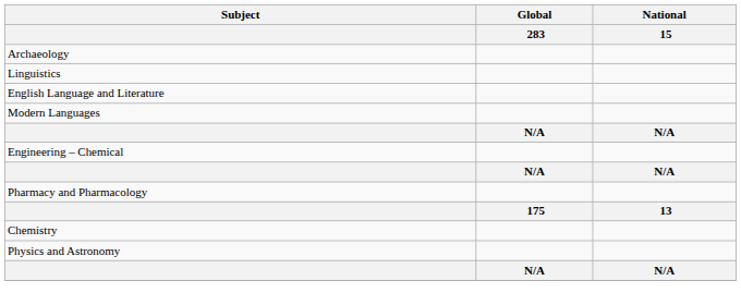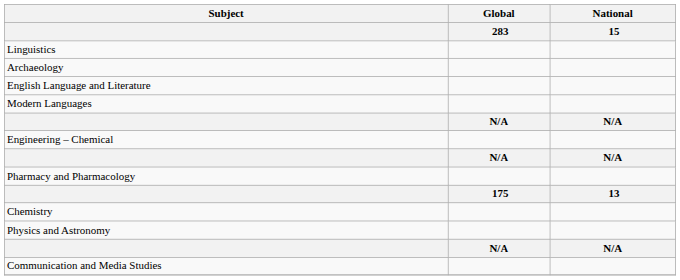rows swapped: Linguistics <-> Archaeology
+ row: Communication and Media Studies
